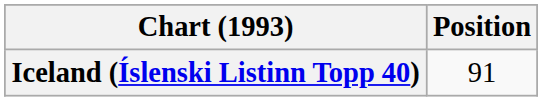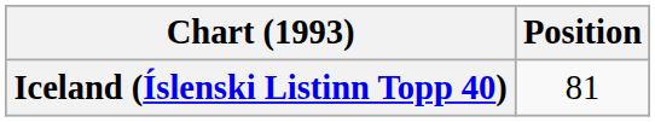Iceland (Íslenski Listinn Topp 40) | Position: 91 -> 81
